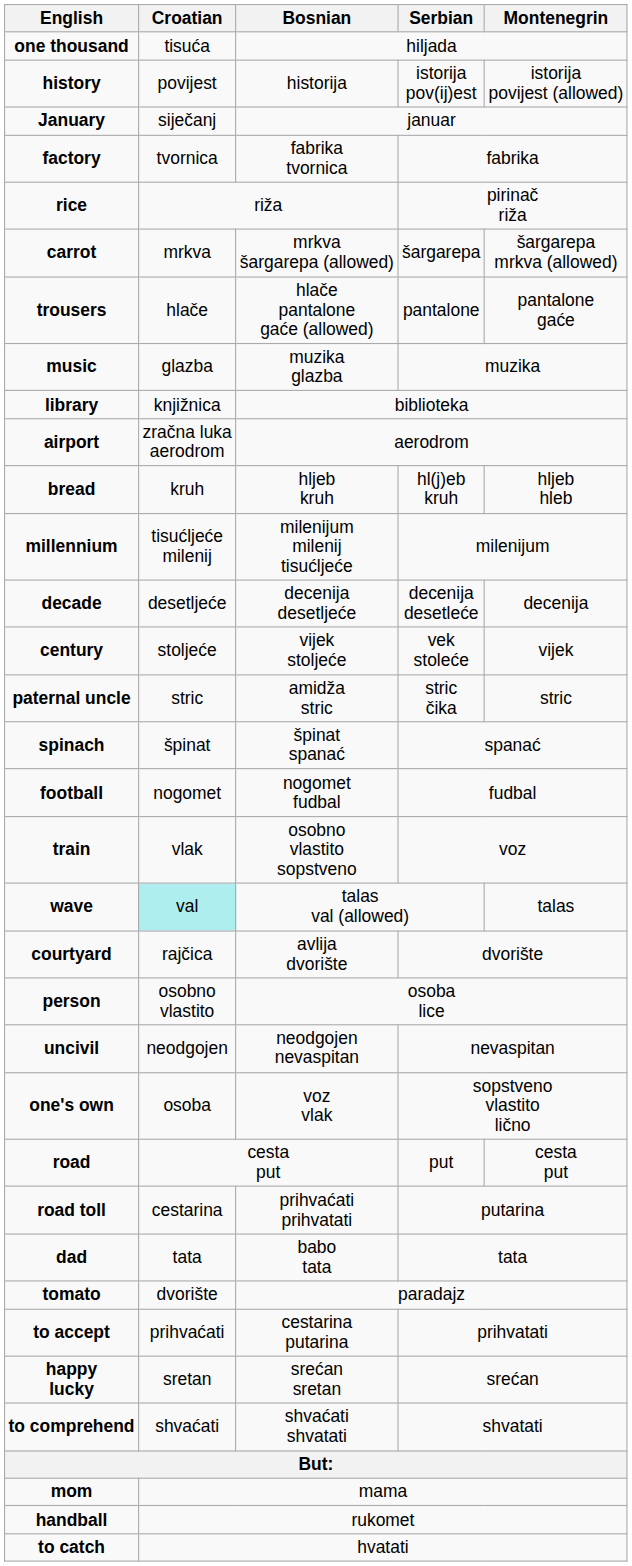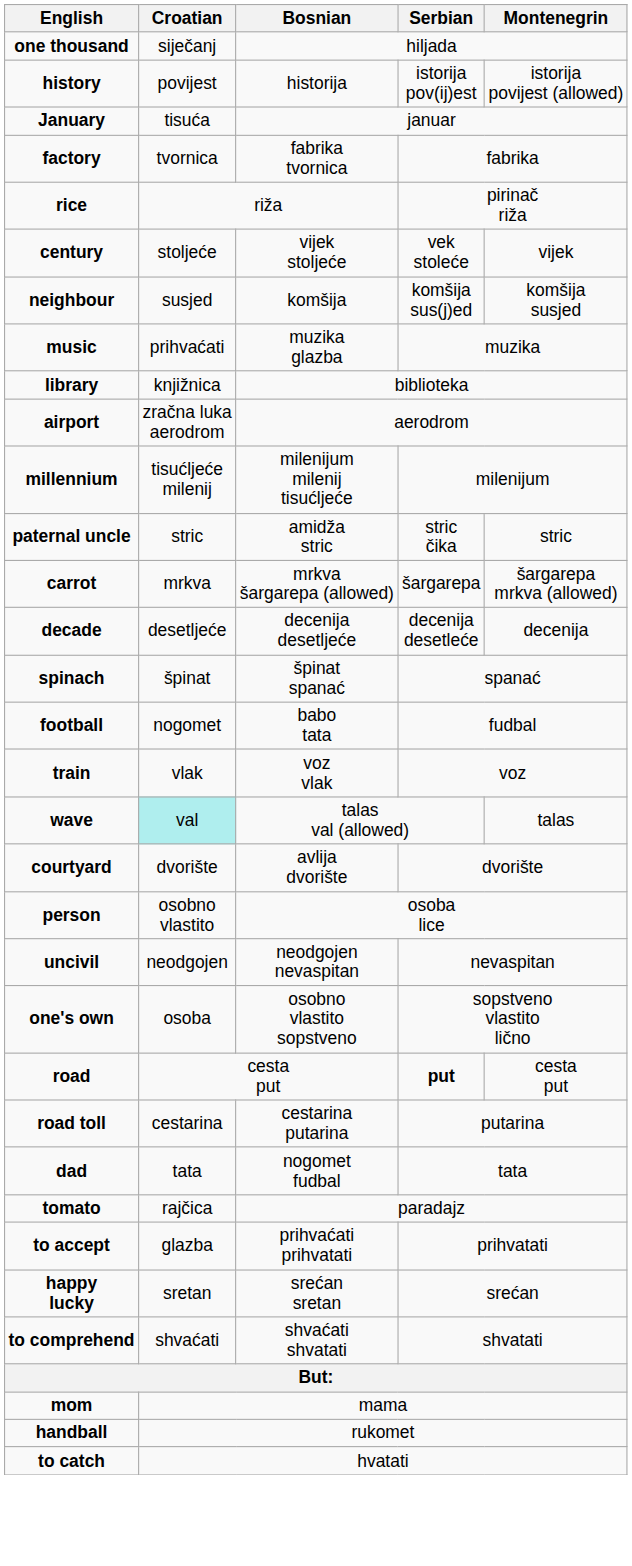one thousand | Croatian: tisuća -> siječanj
January | Croatian: siječanj -> tisuća
rows swapped: carrot <-> century
+ row: neighbour | susjed | komšija | komšija sus(j)ed | komšija susjed
- row: trousers | hlače | hlače pantalone gaće (allowed) | pantalone | pantalone gaće
music | Croatian: glazba -> prihvaćati
- row: bread | kruh | hljeb kruh | hl(j)eb kruh | hljeb hleb
rows swapped: paternal uncle <-> decade
football | Bosnian: nogomet fudbal -> babo tata
train | Bosnian: osobno vlastito sopstveno -> voz vlak
courtyard | Croatian: rajčica -> dvorište
one's own | Bosnian: voz vlak -> osobno vlastito sopstveno
road | Serbian: normal -> bold
road toll | Bosnian: prihvaćati prihvatati -> cestarina putarina
dad | Bosnian: babo tata -> nogomet fudbal
tomato | Croatian: dvorište -> rajčica
to accept | Croatian: prihvaćati -> glazba
to accept | Bosnian: cestarina putarina -> prihvaćati prihvatati
